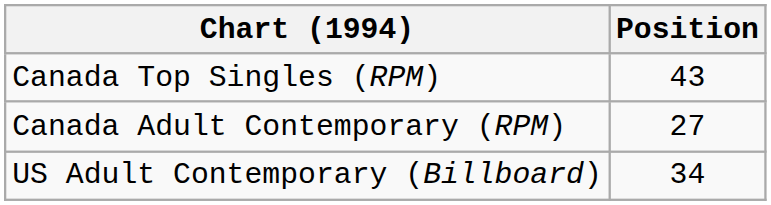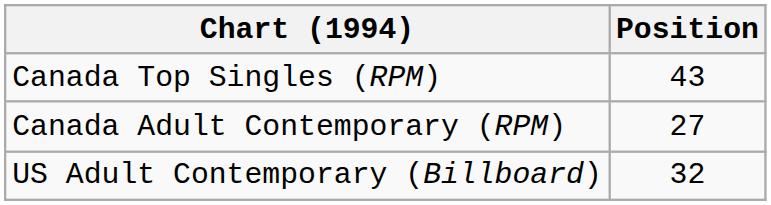US Adult Contemporary (Billboard) | Position: 34 -> 32
